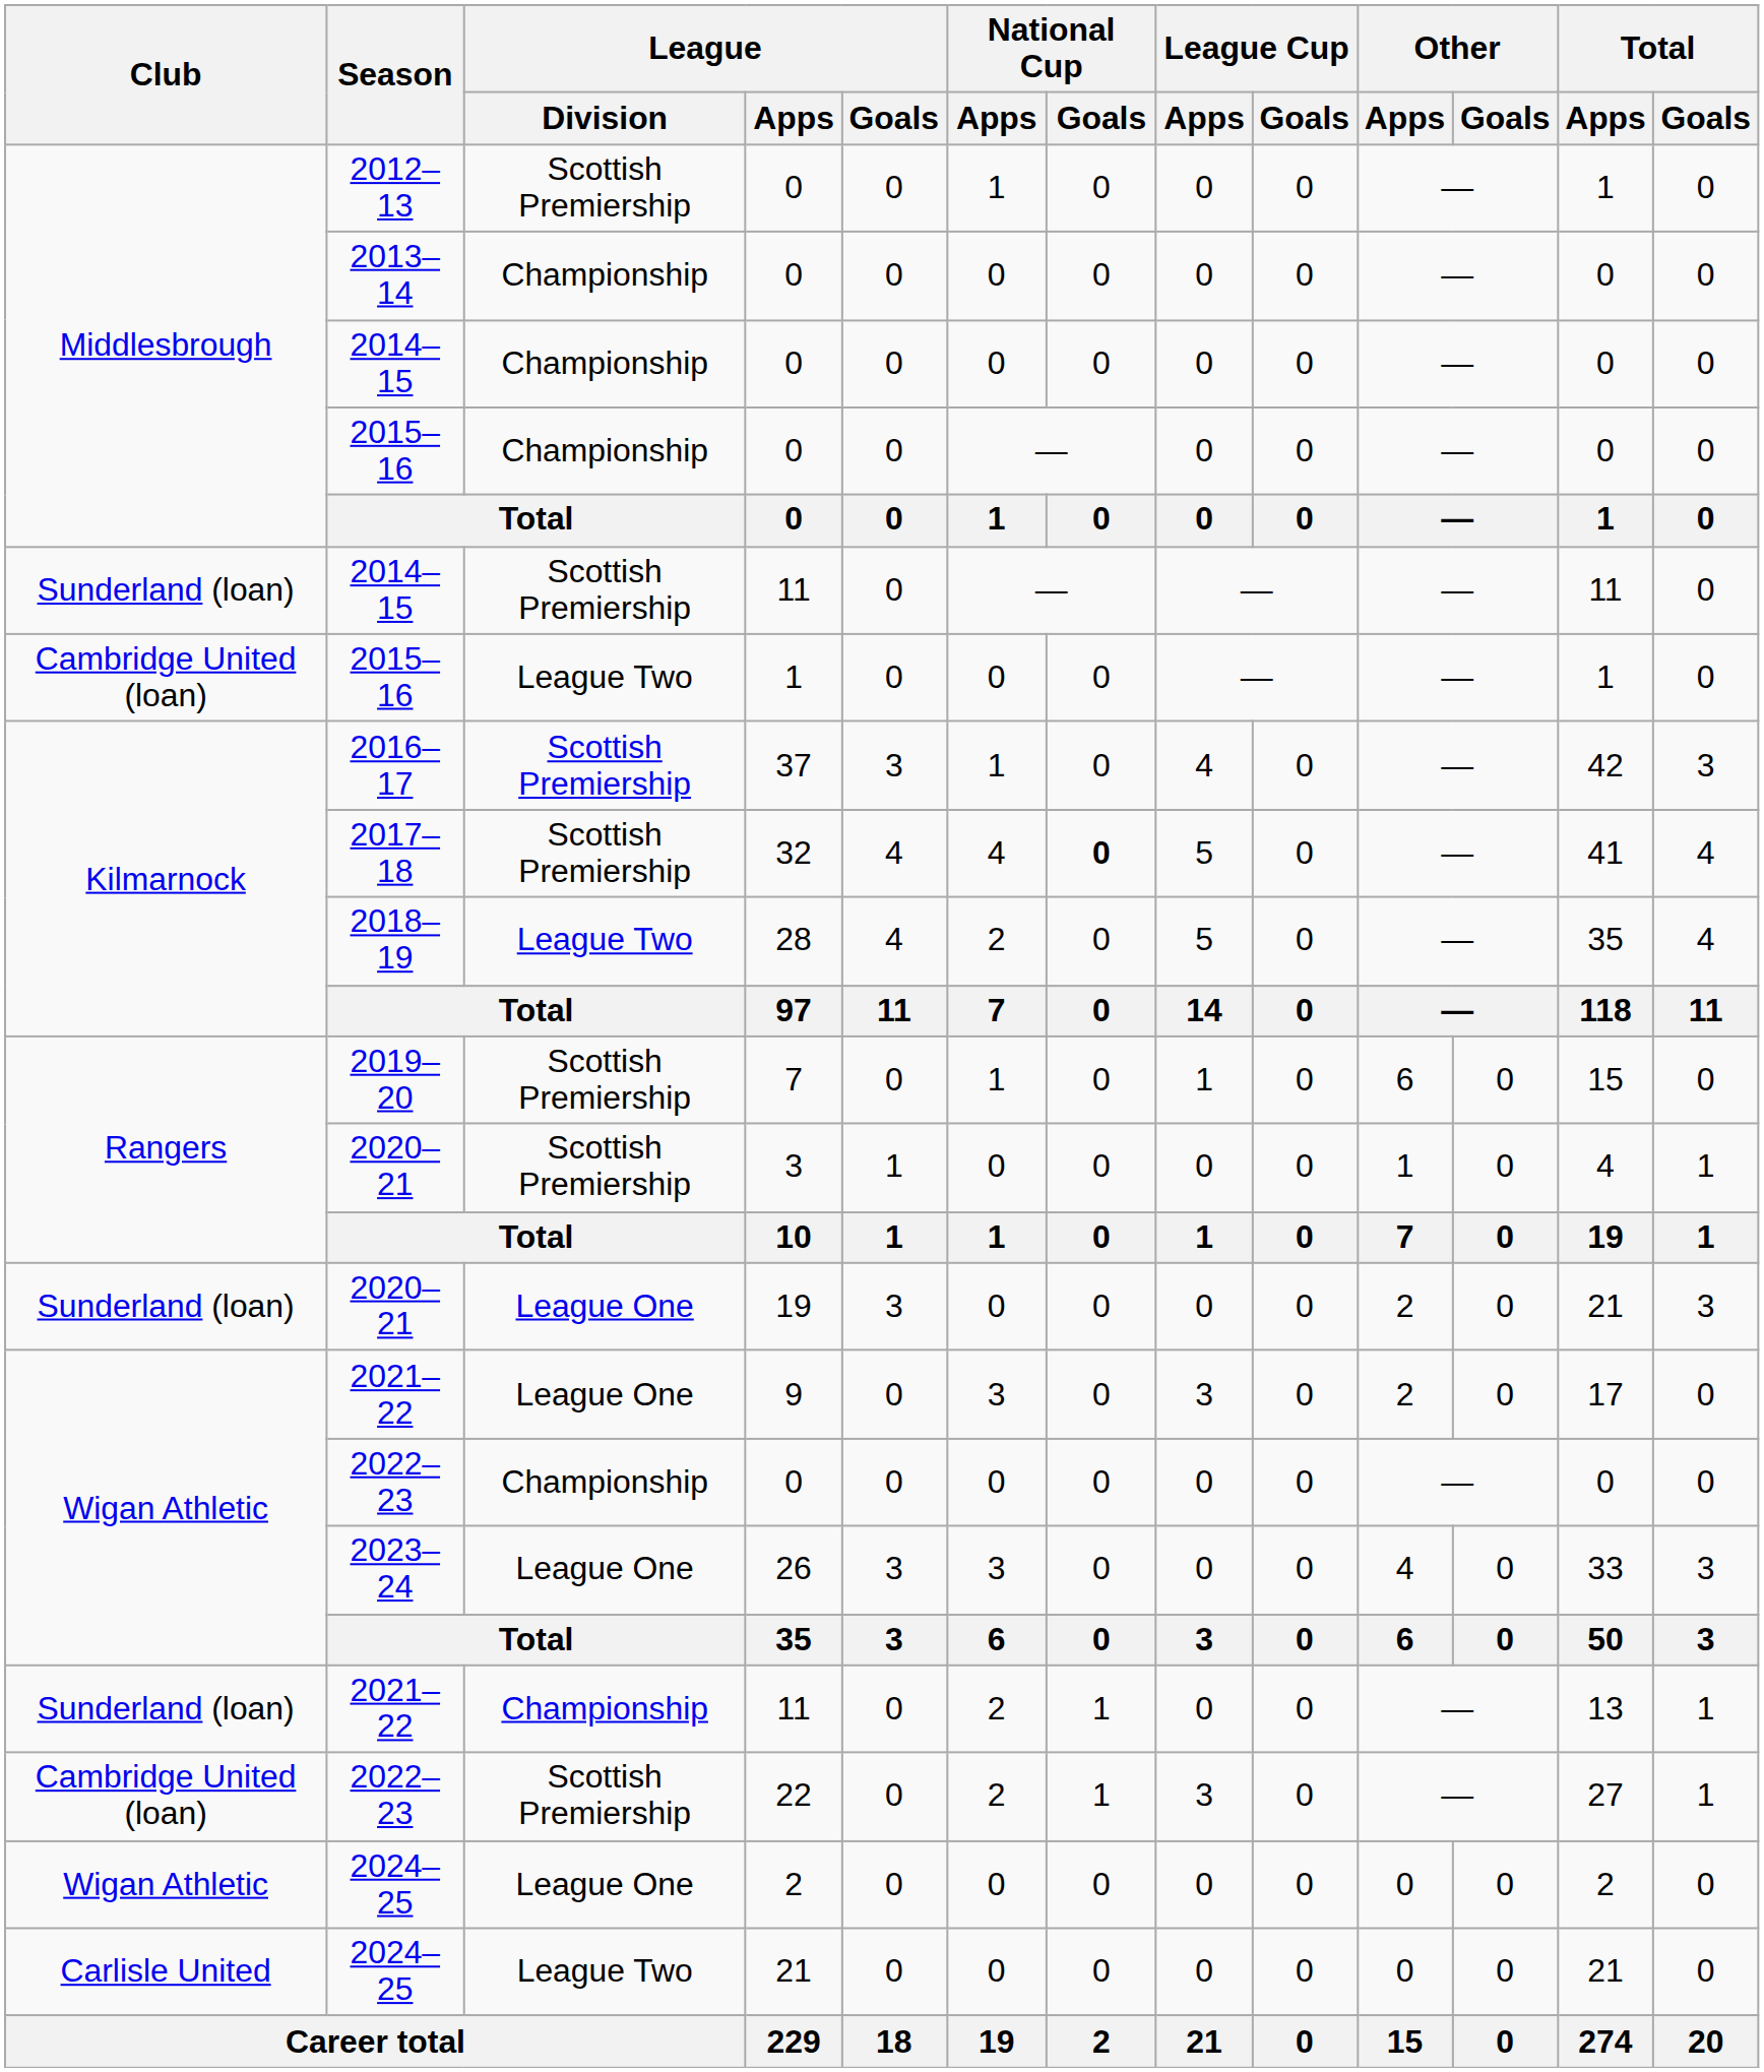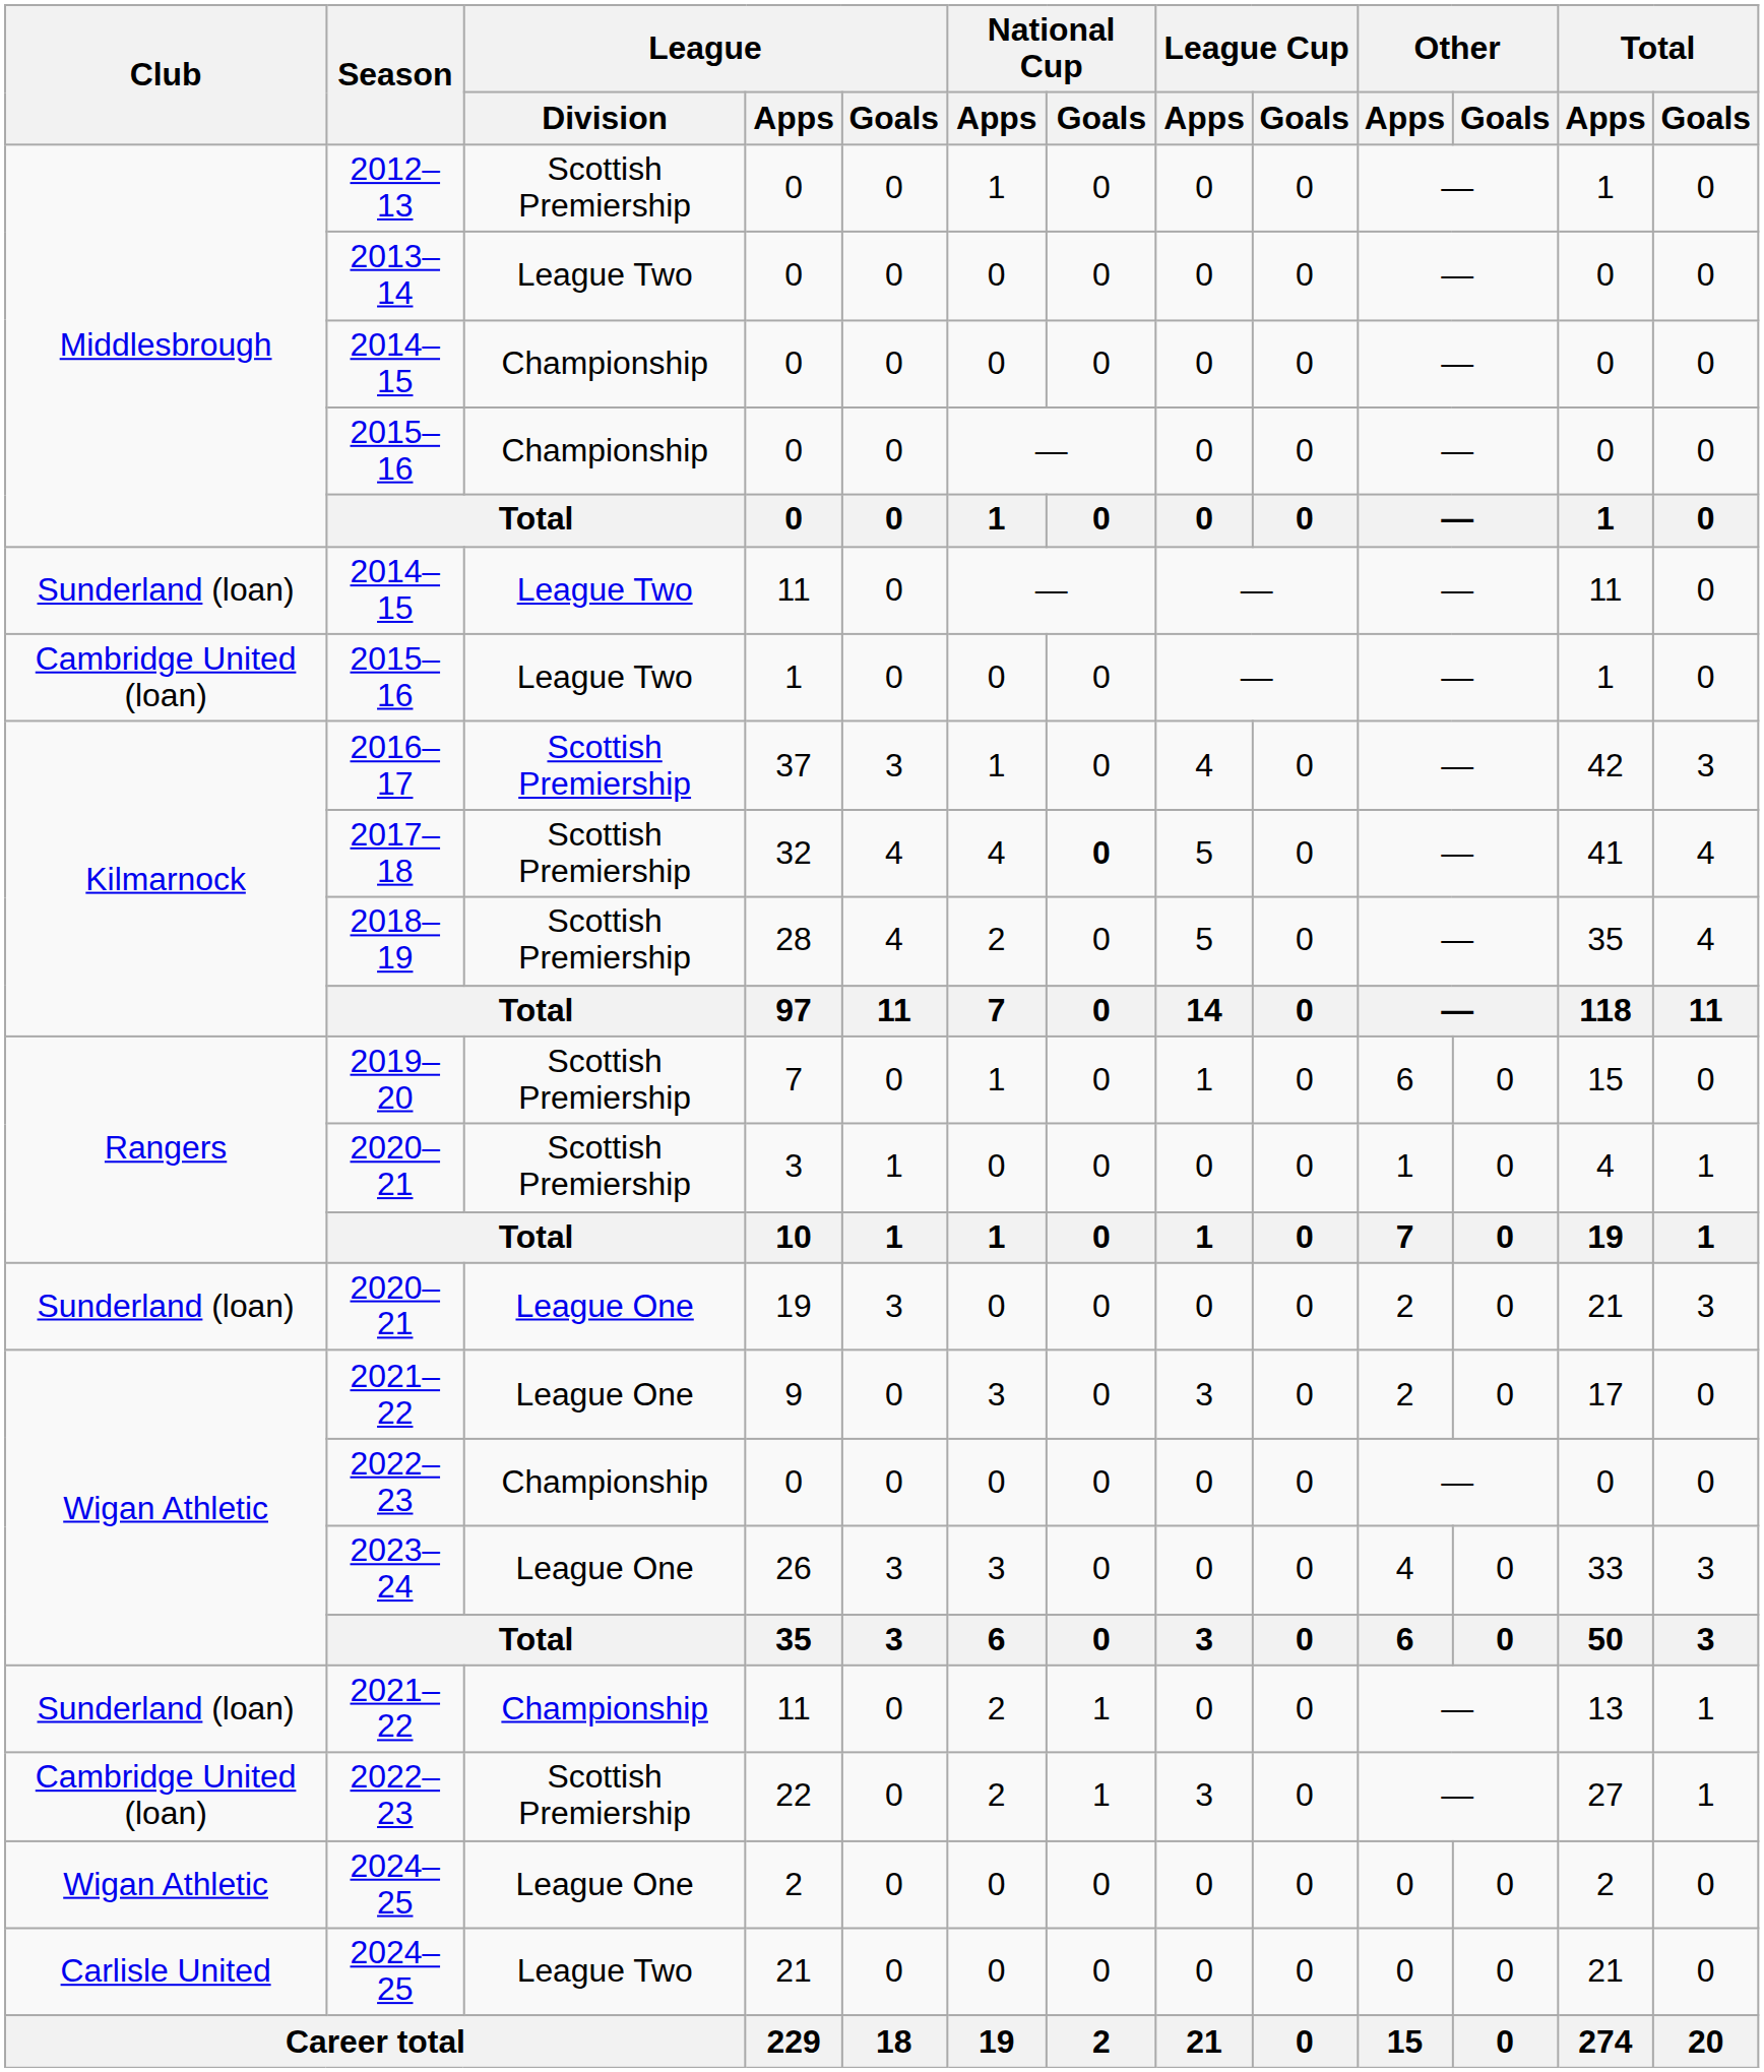2013–14 / 0 | League / Division: Championship -> League Two
2014–15 / 11 | League / Division: Scottish Premiership -> League Two
28 | League / Division: League Two -> Scottish Premiership
